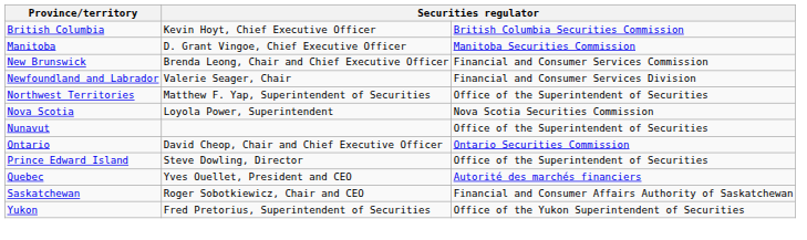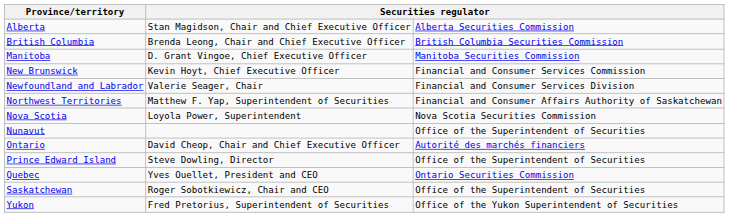+ row: Alberta | Stan Magidson, Chair and Chief Executive Officer | Alberta Securities Commission
British Columbia | column 2: Kevin Hoyt, Chief Executive Officer -> Brenda Leong, Chair and Chief Executive Officer
New Brunswick | column 2: Brenda Leong, Chair and Chief Executive Officer -> Kevin Hoyt, Chief Executive Officer
Northwest Territories | column 3: Office of the Superintendent of Securities -> Financial and Consumer Affairs Authority of Saskatchewan
Ontario | column 3: Ontario Securities Commission -> Autorité des marchés financiers
Quebec | column 3: Autorité des marchés financiers -> Ontario Securities Commission
Saskatchewan | column 3: Financial and Consumer Affairs Authority of Saskatchewan -> Office of the Superintendent of Securities
